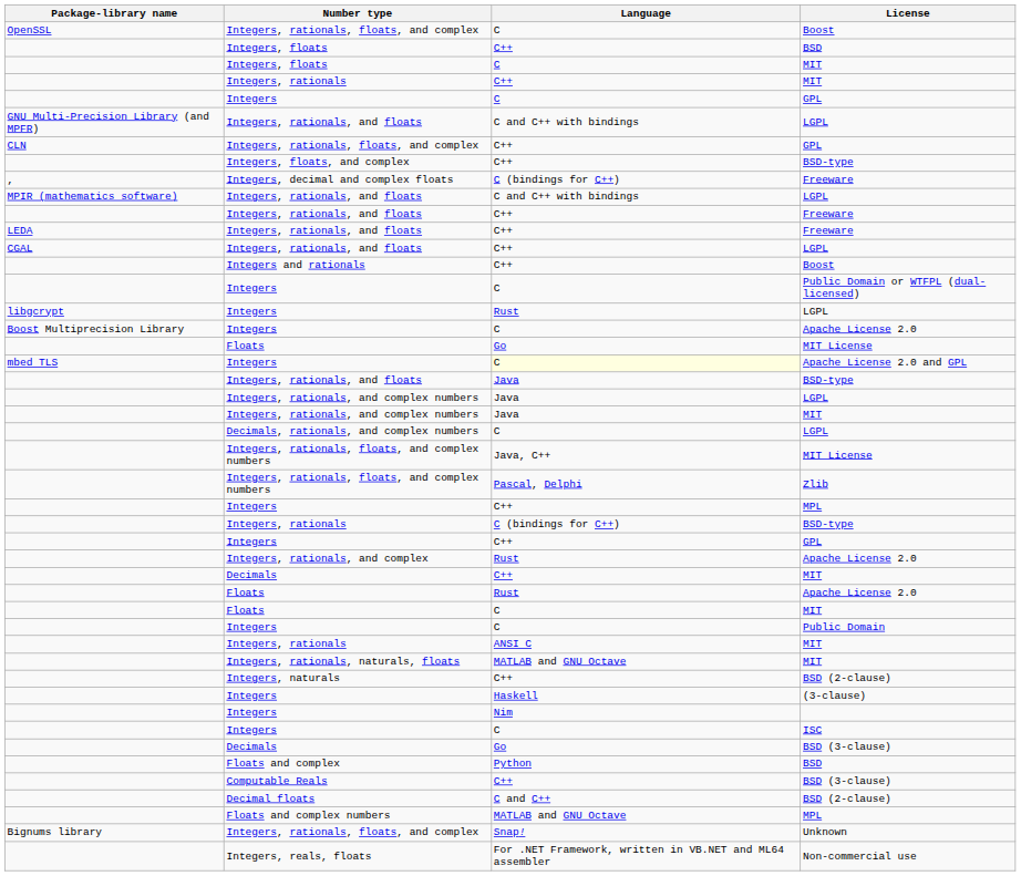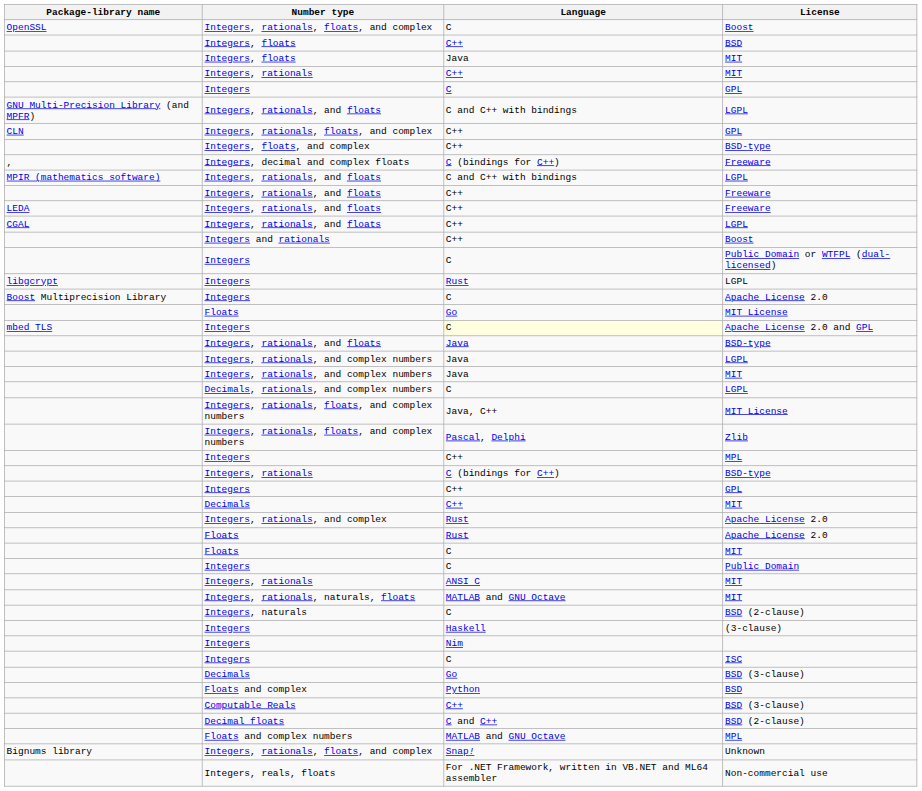Integers, floats / MIT | Language: C -> Java
rows swapped: Integers, rationals, and complex <-> Decimals / MIT
Integers, naturals | Language: C++ -> C
